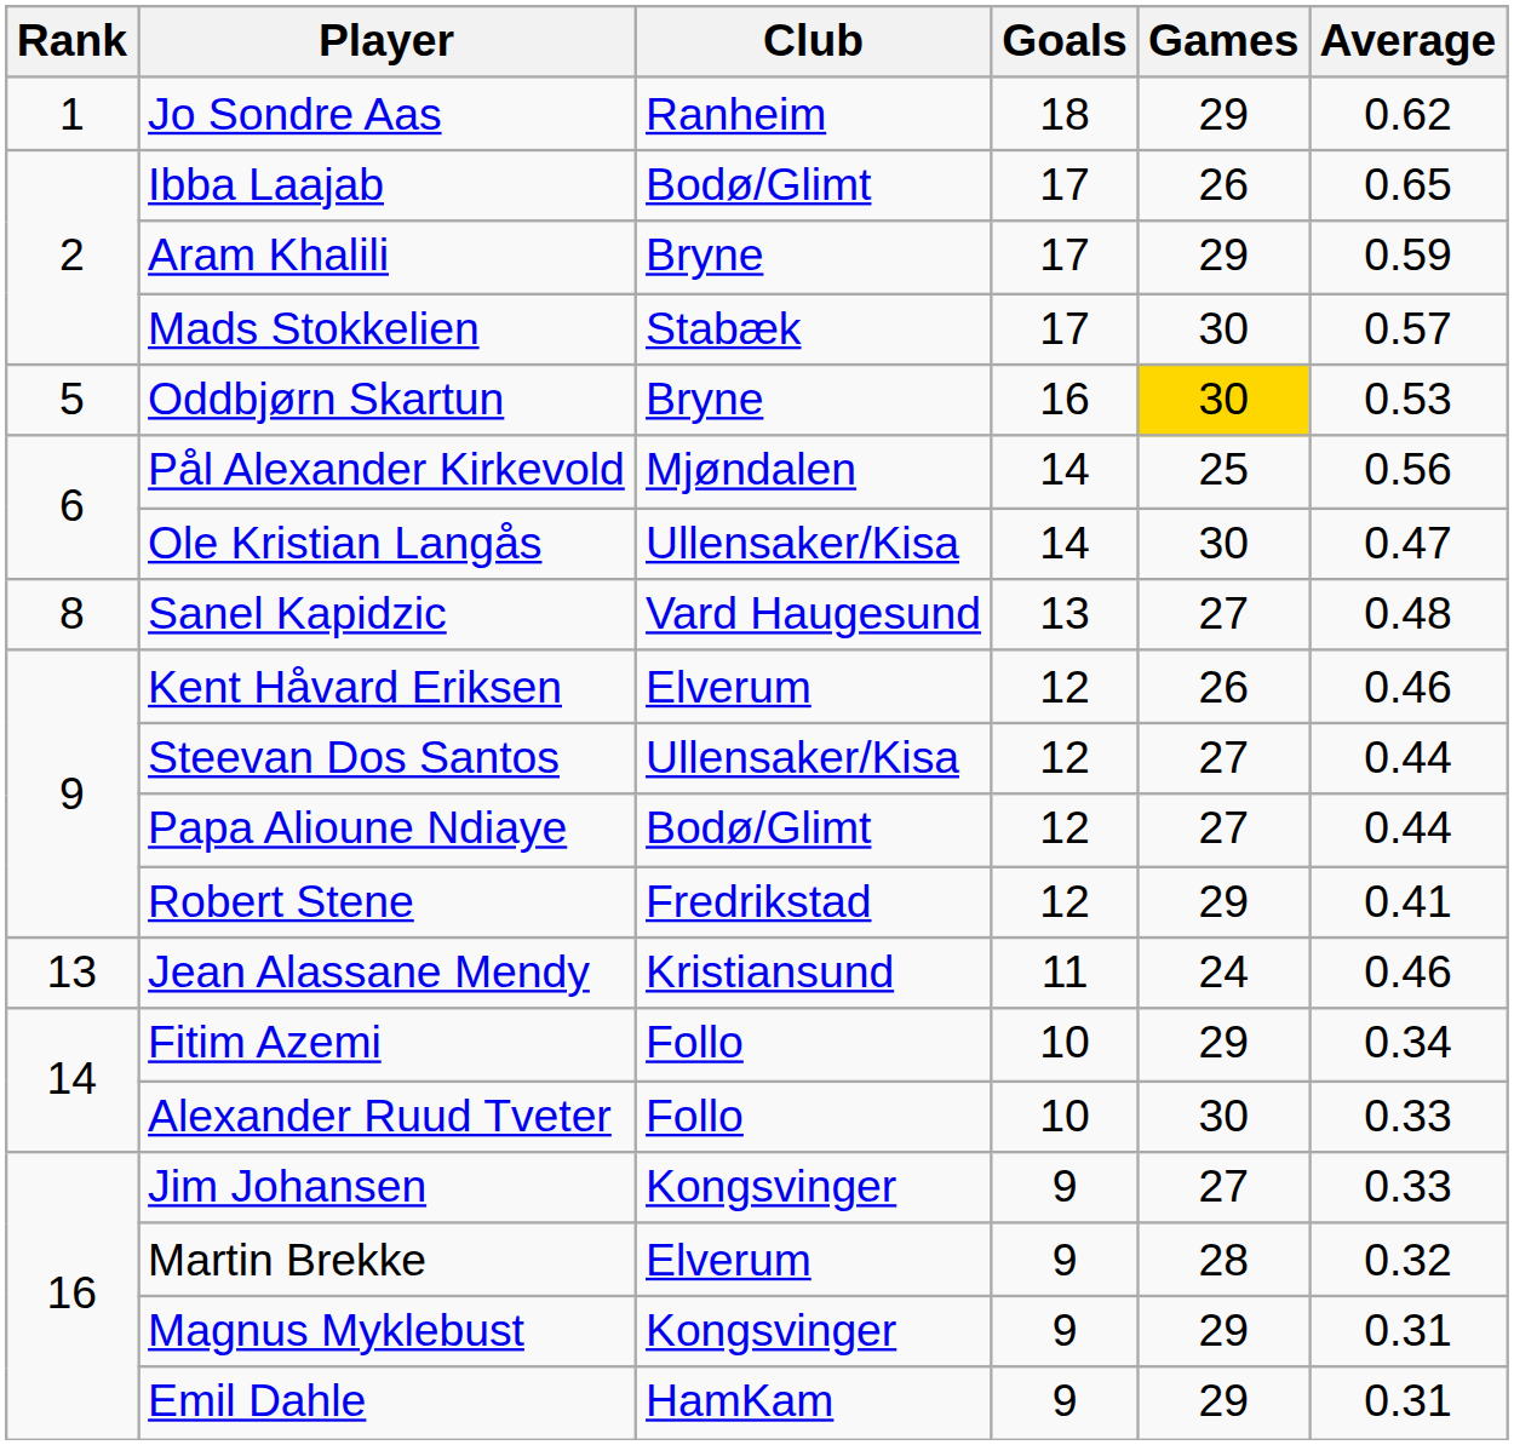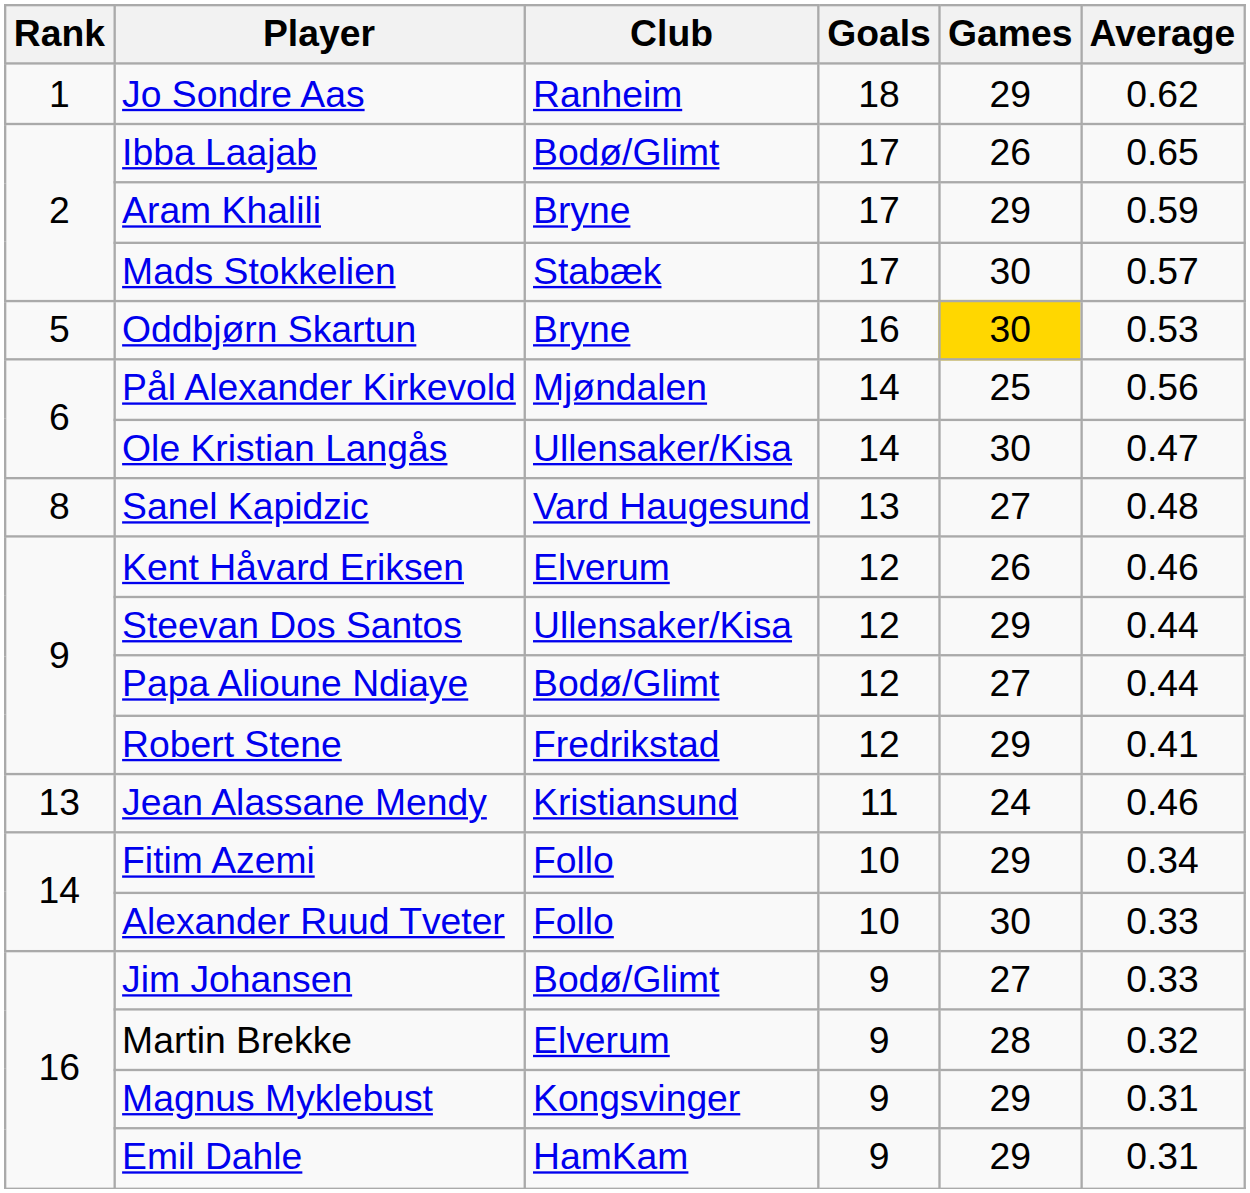Steevan Dos Santos | Games: 27 -> 29
Jim Johansen | Club: Kongsvinger -> Bodø/Glimt
